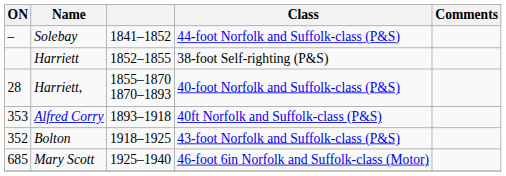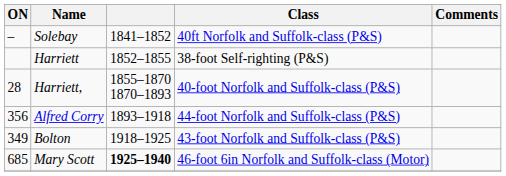Solebay | Class: 44-foot Norfolk and Suffolk-class (P&S) -> 40ft Norfolk and Suffolk-class (P&S)
Alfred Corry | ON: 353 -> 356
Alfred Corry | Class: 40ft Norfolk and Suffolk-class (P&S) -> 44-foot Norfolk and Suffolk-class (P&S)
Bolton | ON: 352 -> 349
Mary Scott | column 3: normal -> bold
